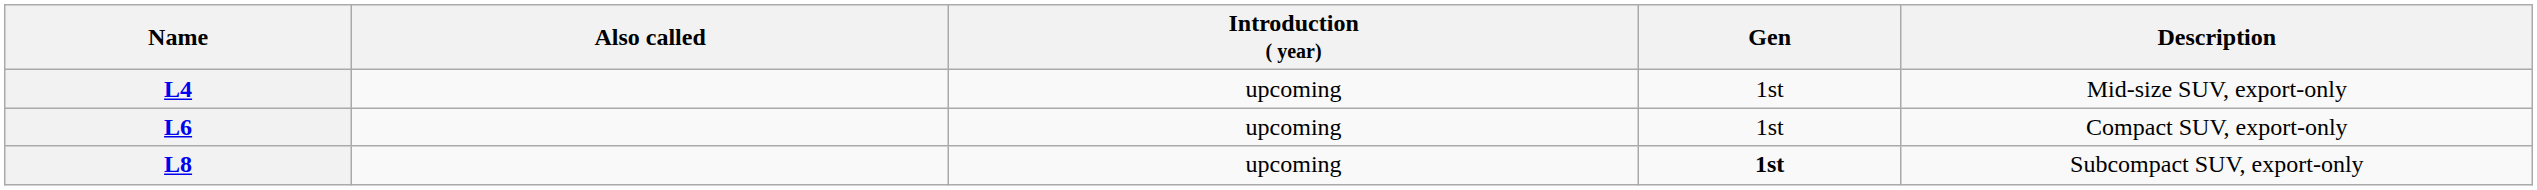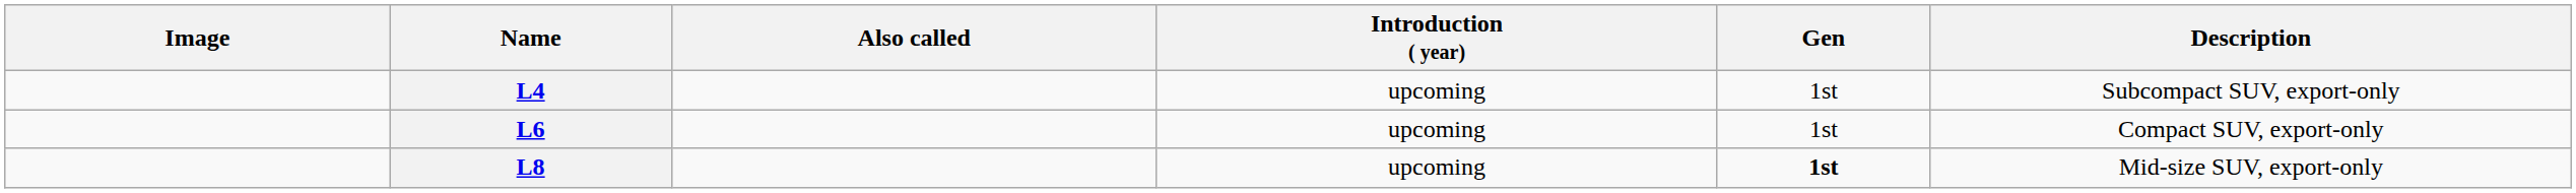+ column: Image
L4 | Description: Mid-size SUV, export-only -> Subcompact SUV, export-only
L8 | Description: Subcompact SUV, export-only -> Mid-size SUV, export-only
